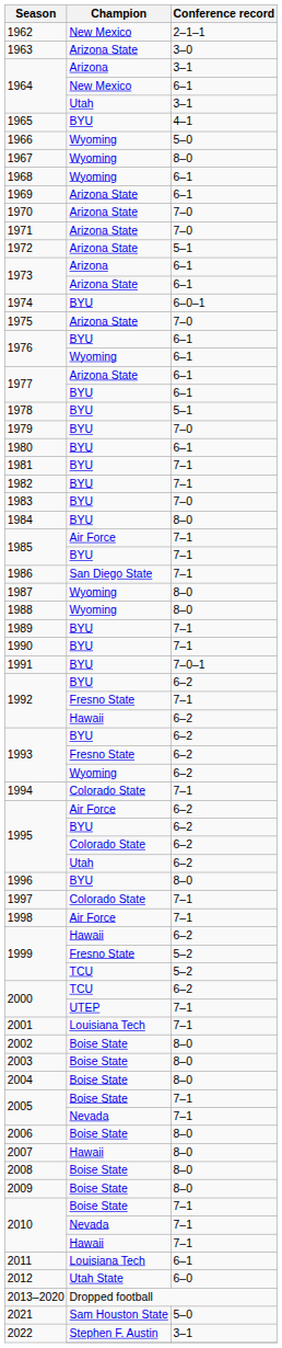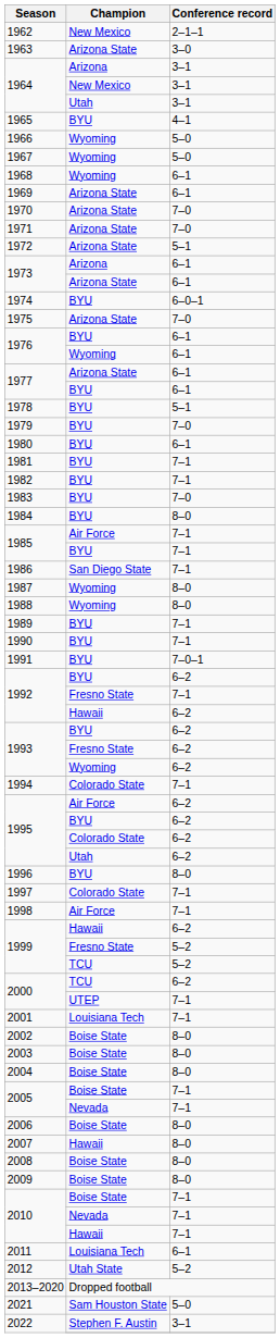1964 / New Mexico | Conference record: 6–1 -> 3–1
1967 | Conference record: 8–0 -> 5–0
2012 | Conference record: 6–0 -> 5–2
